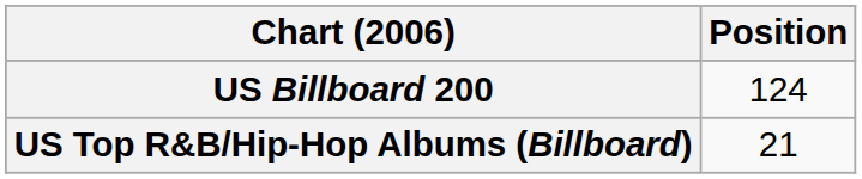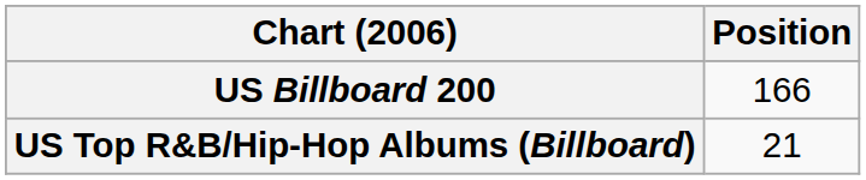US Billboard 200 | Position: 124 -> 166
